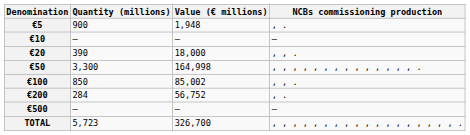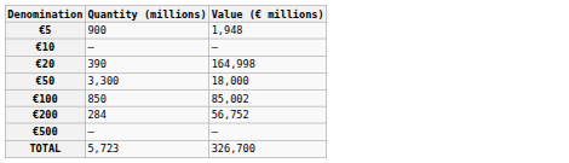- column: NCBs commissioning production | , . | — | , , . | , , , , , , , , , , , , , , . | , , . | , . | — | , , , , , , , , , , , , , , , , , , .
€20 | Value (€ millions): 18,000 -> 164,998
€50 | Value (€ millions): 164,998 -> 18,000
